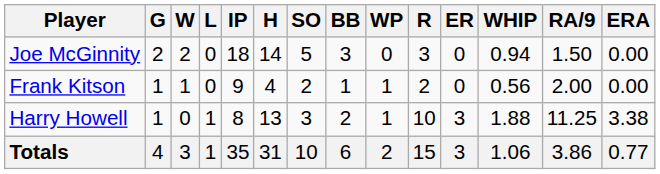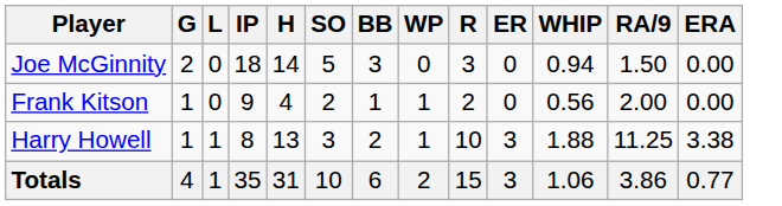- column: W | 2 | 1 | 0 | 3
